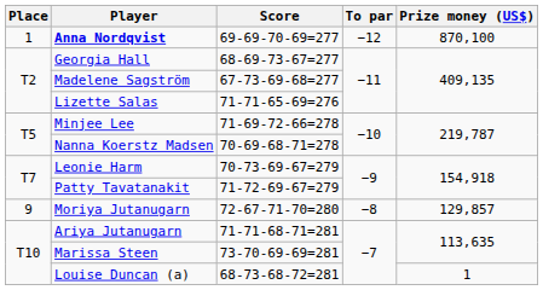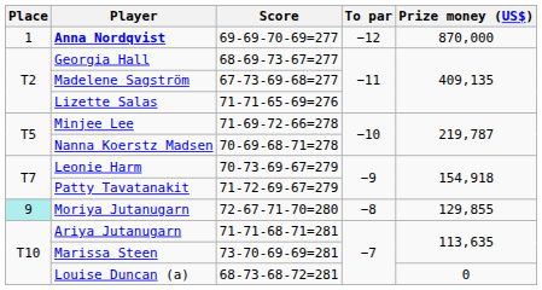Anna Nordqvist | Prize money (US$): 870,100 -> 870,000
Moriya Jutanugarn | Place: no background -> paleturquoise background
Moriya Jutanugarn | Prize money (US$): 129,857 -> 129,855
Louise Duncan (a) | Prize money (US$): 1 -> 0
